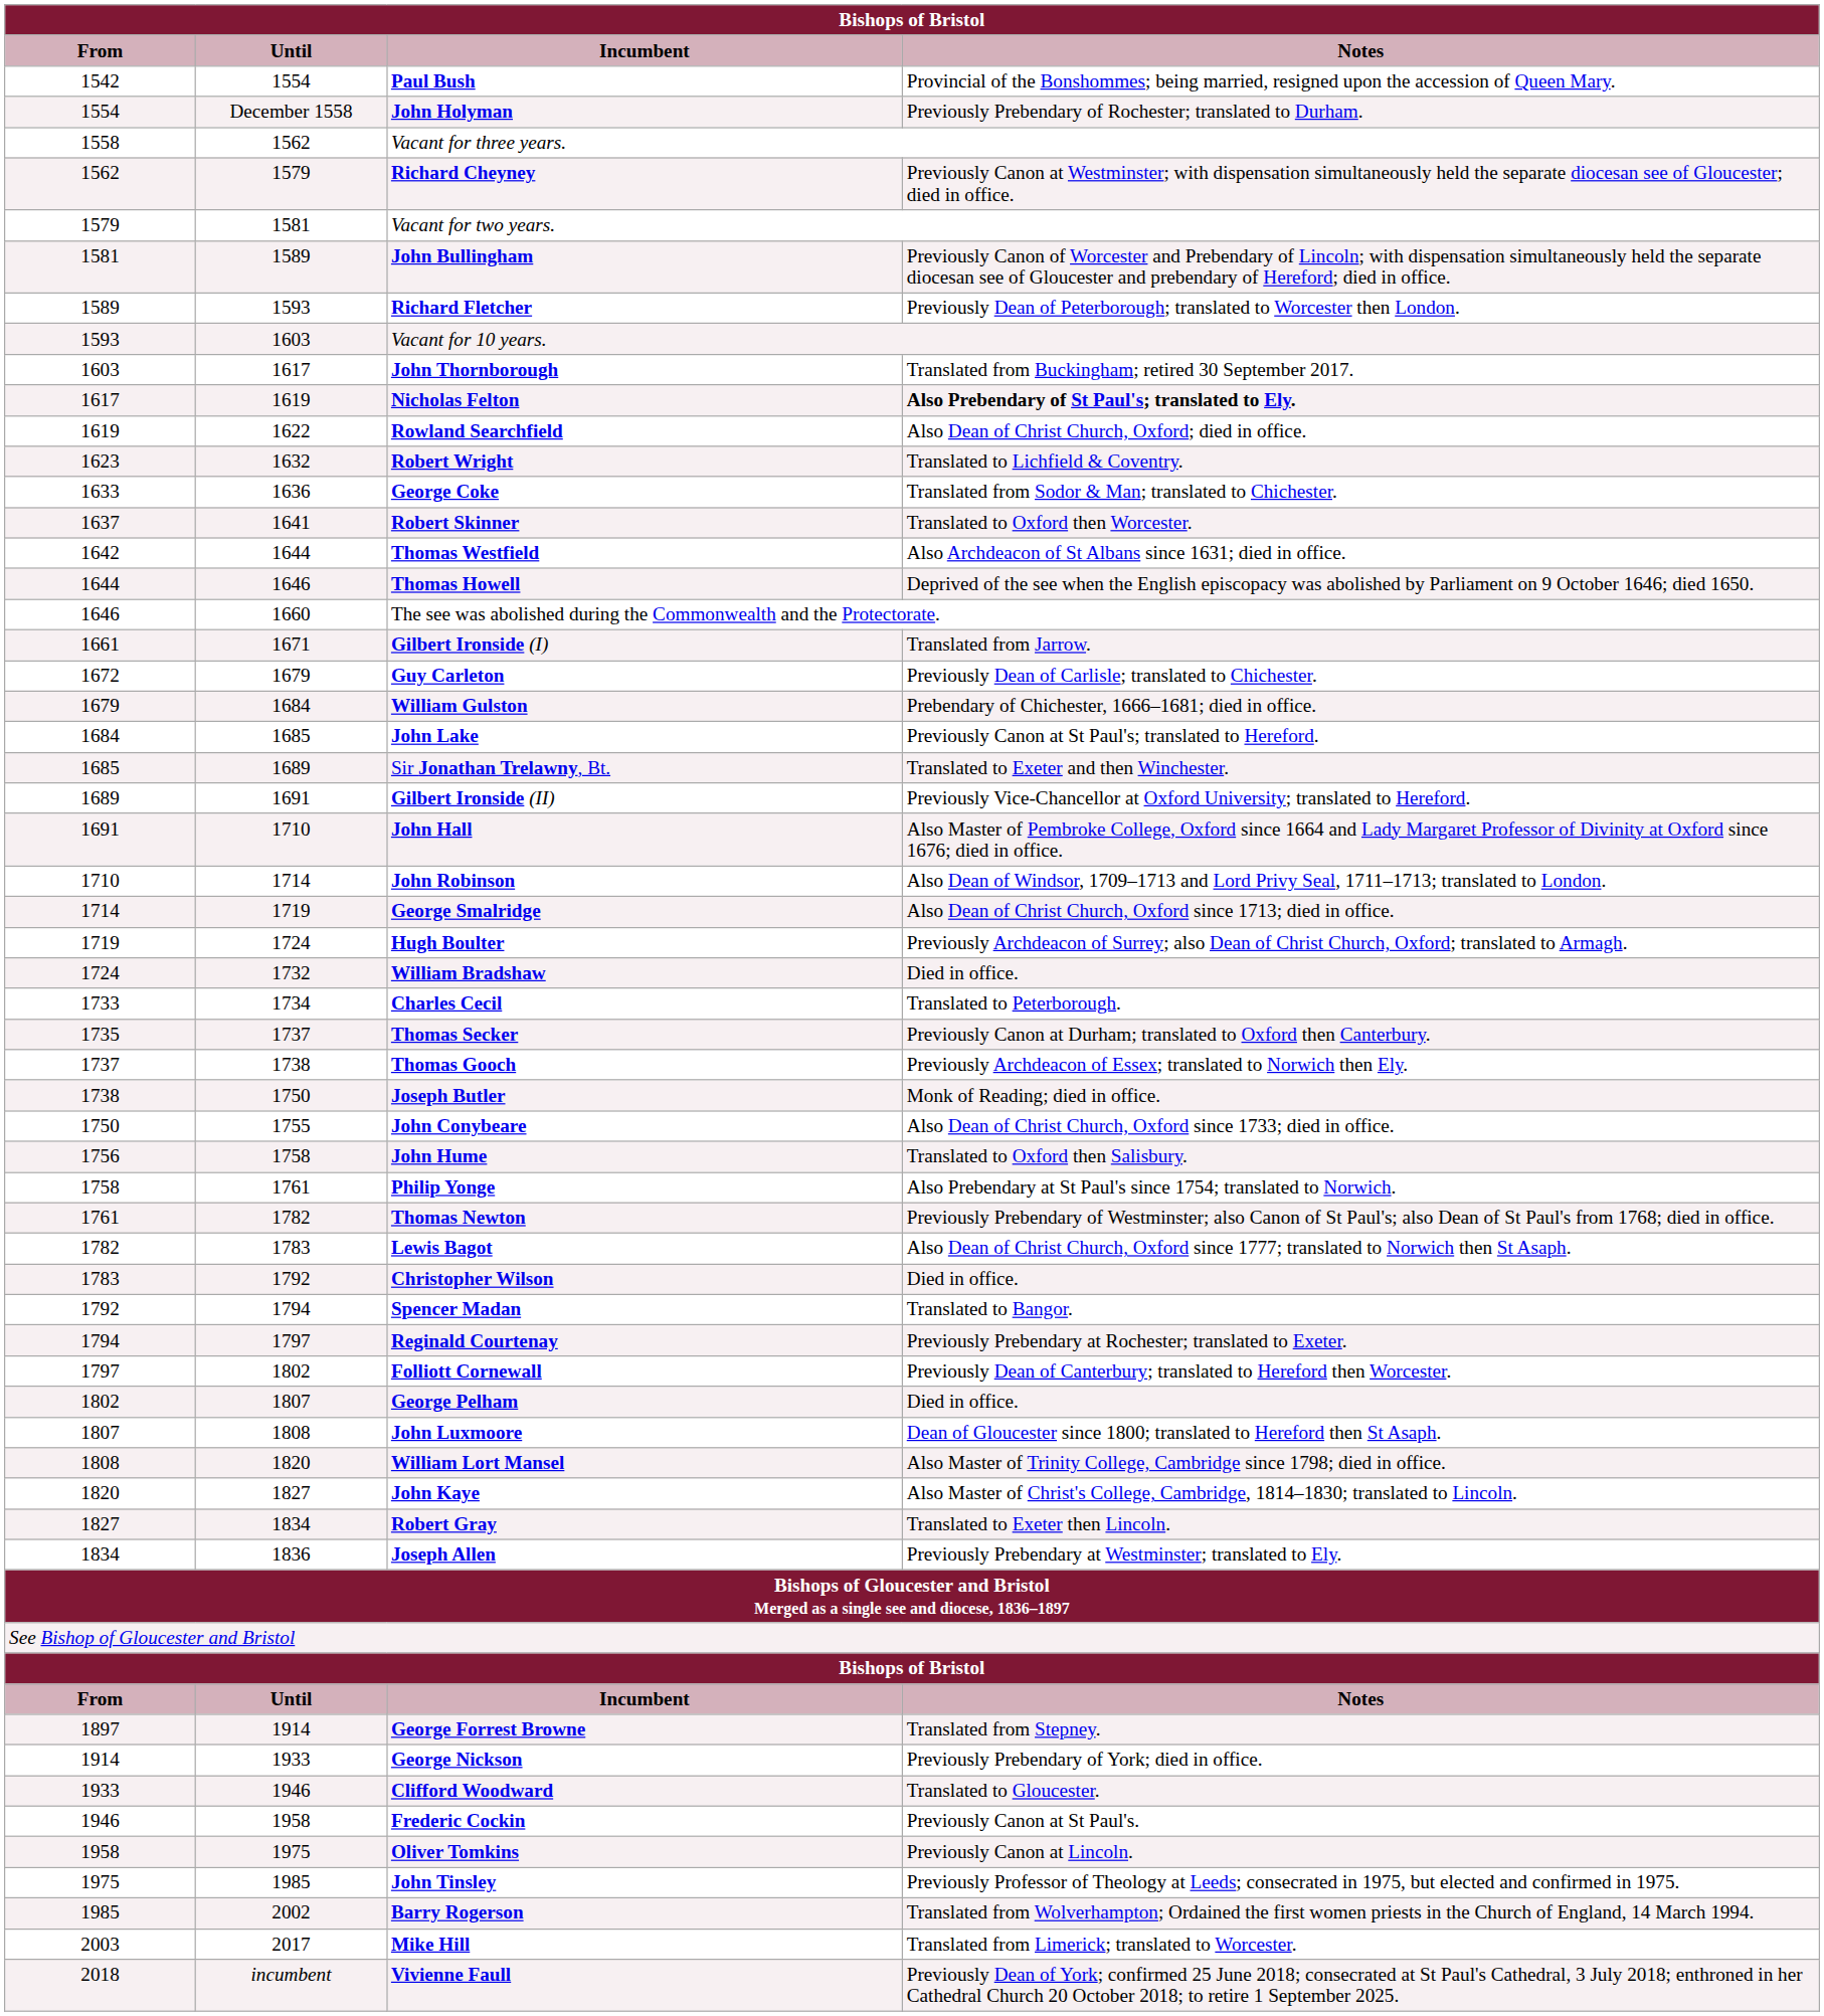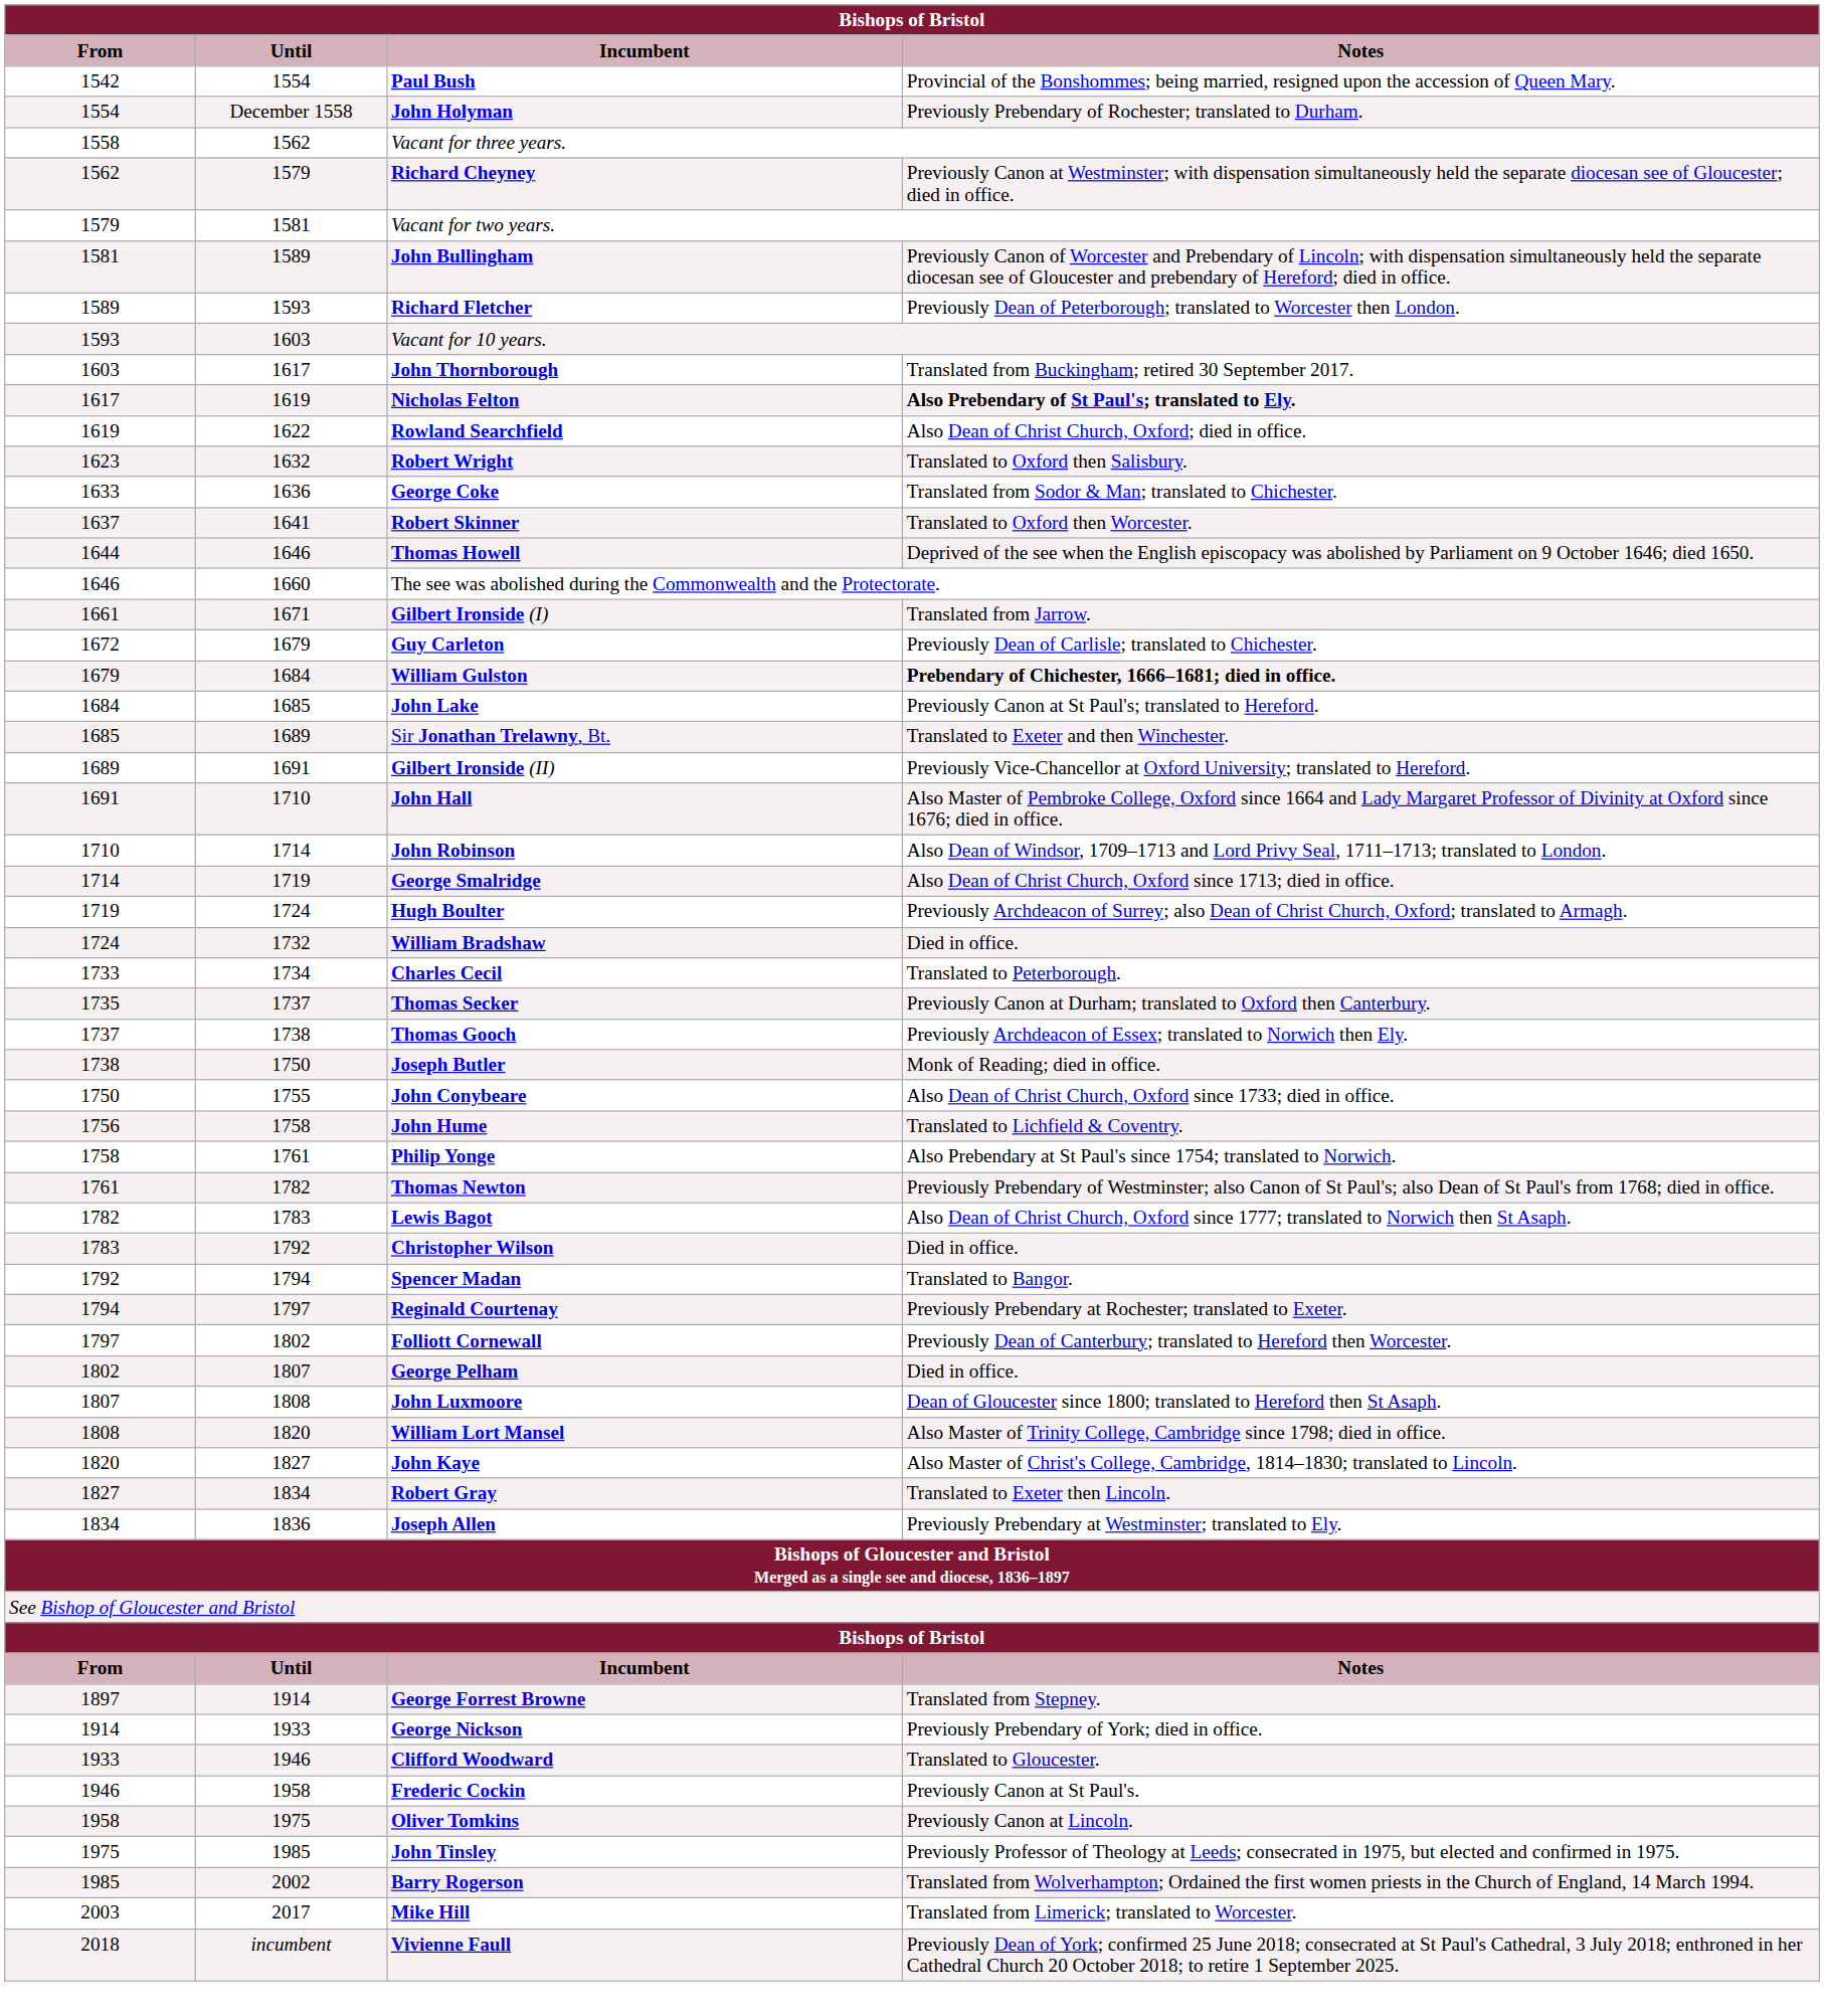Robert Wright | Notes: Translated to Lichfield & Coventry. -> Translated to Oxford then Salisbury.
- row: 1642 | 1644 | Thomas Westfield | Also Archdeacon of St Albans since 1631; died in office.
William Gulston | Notes: normal -> bold
John Hume | Notes: Translated to Oxford then Salisbury. -> Translated to Lichfield & Coventry.
